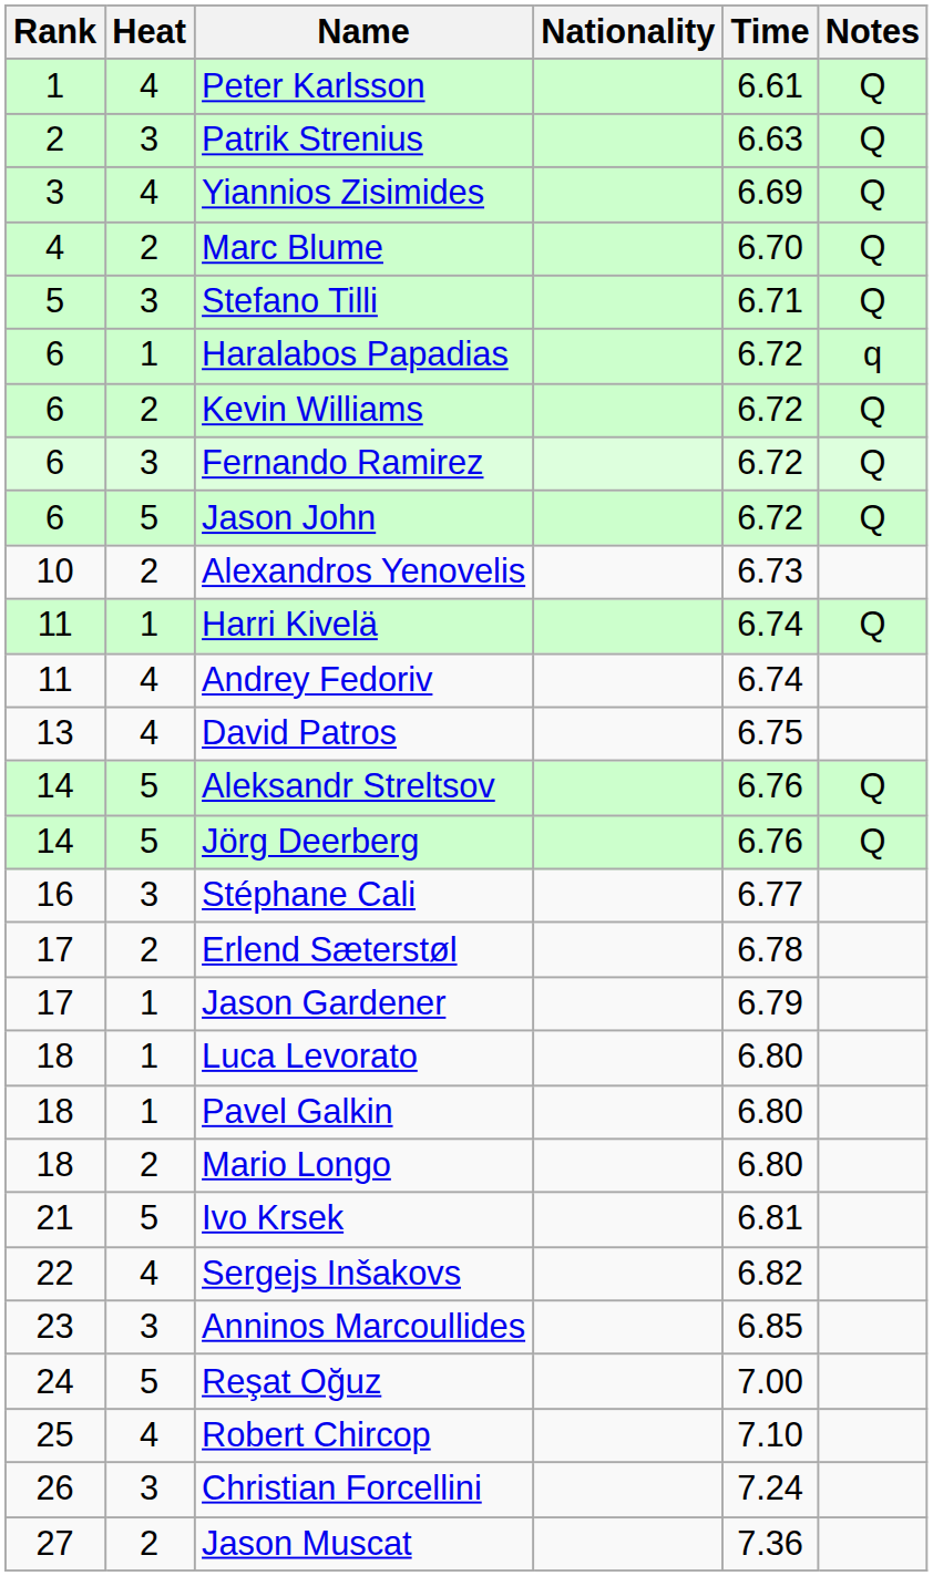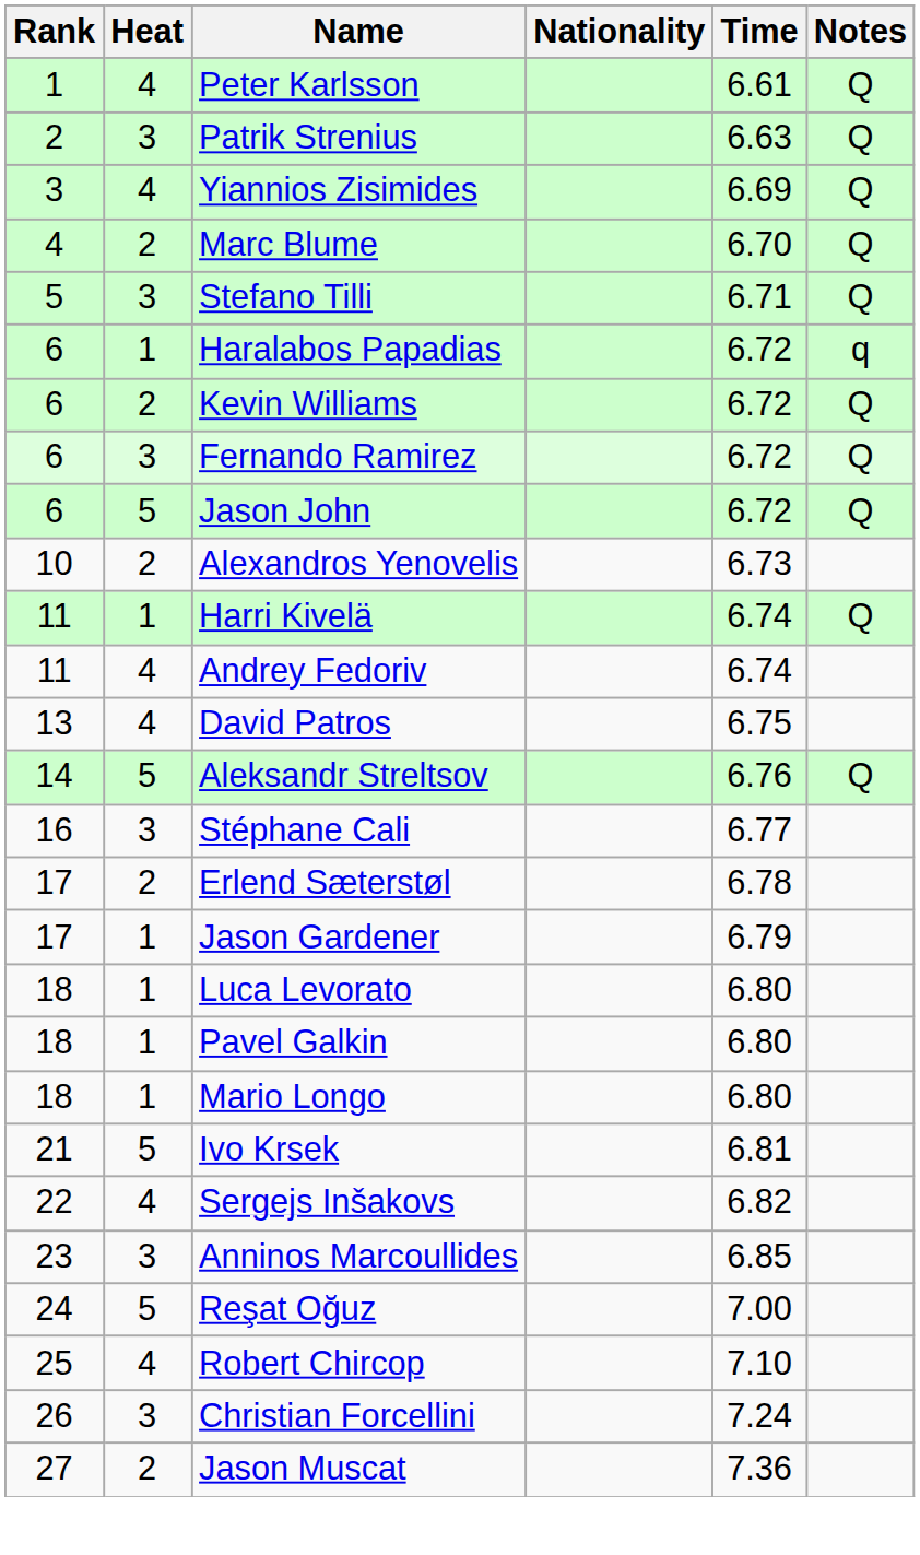- row: 14 | 5 | Jörg Deerberg | 6.76 | Q
Mario Longo | Heat: 2 -> 1
